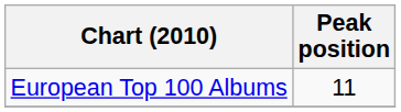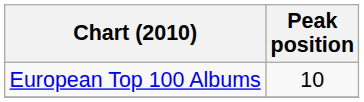European Top 100 Albums | Peak position: 11 -> 10
